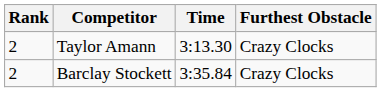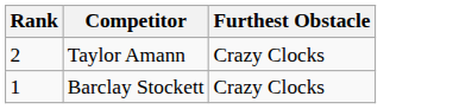- column: Time | 3:13.30 | 3:35.84
Barclay Stockett | Rank: 2 -> 1
